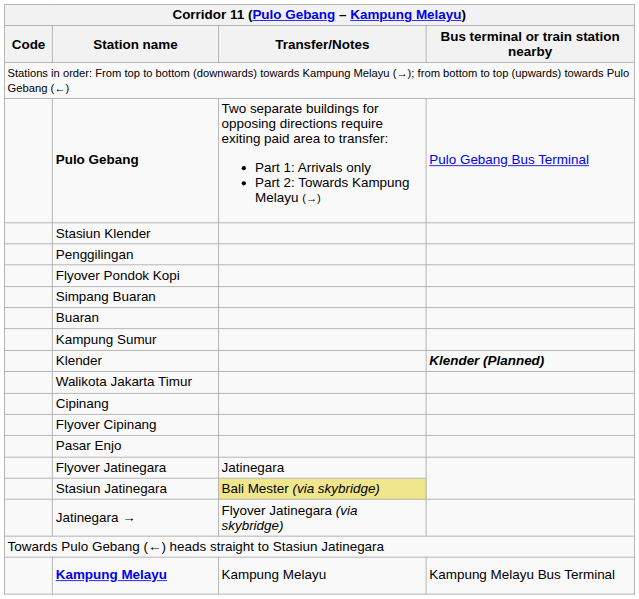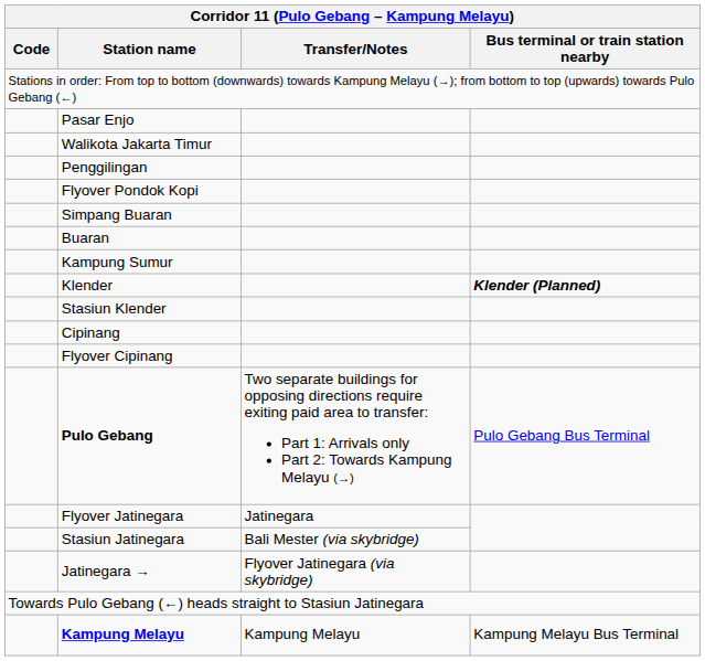rows swapped: Pulo Gebang <-> Pasar Enjo
rows swapped: Walikota Jakarta Timur <-> Stasiun Klender
Stasiun Jatinegara | Transfer/Notes: khaki background -> no background
